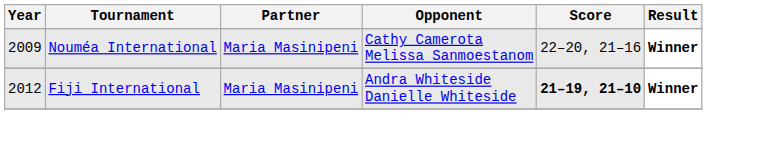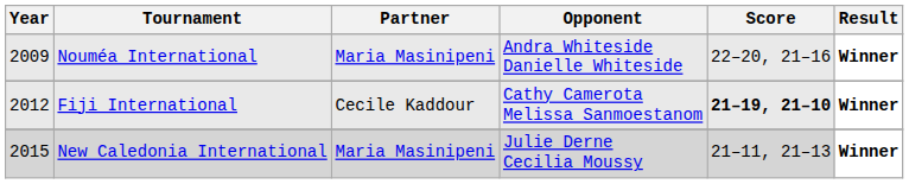Nouméa International | Opponent: Cathy Camerota Melissa Sanmoestanom -> Andra Whiteside Danielle Whiteside
Fiji International | Partner: Maria Masinipeni -> Cecile Kaddour
Fiji International | Opponent: Andra Whiteside Danielle Whiteside -> Cathy Camerota Melissa Sanmoestanom
+ row: 2015 | New Caledonia International | Maria Masinipeni | Julie Derne Cecilia Moussy | 21–11, 21–13 | Winner
